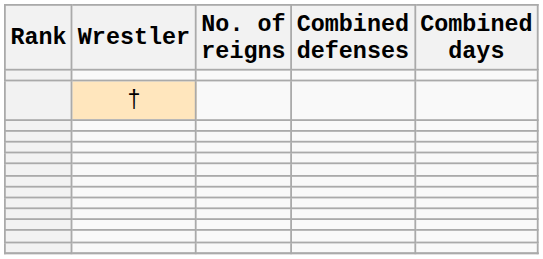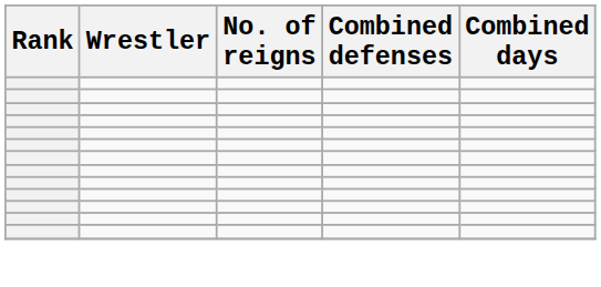- row: †
